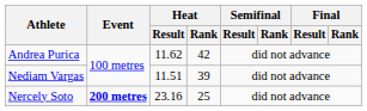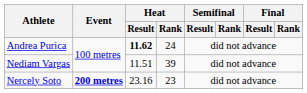Andrea Purica | Heat / Result: normal -> bold
Andrea Purica | Heat / Rank: 42 -> 24
Nercely Soto | Heat / Rank: 25 -> 23
